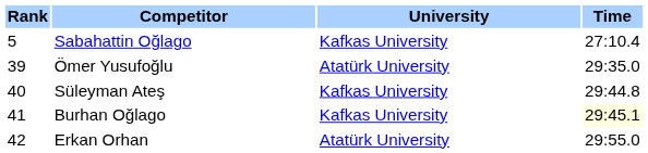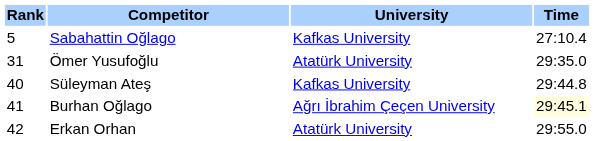Ömer Yusufoğlu | Rank: 39 -> 31
Burhan Oğlago | University: Kafkas University -> Ağrı İbrahim Çeçen University
